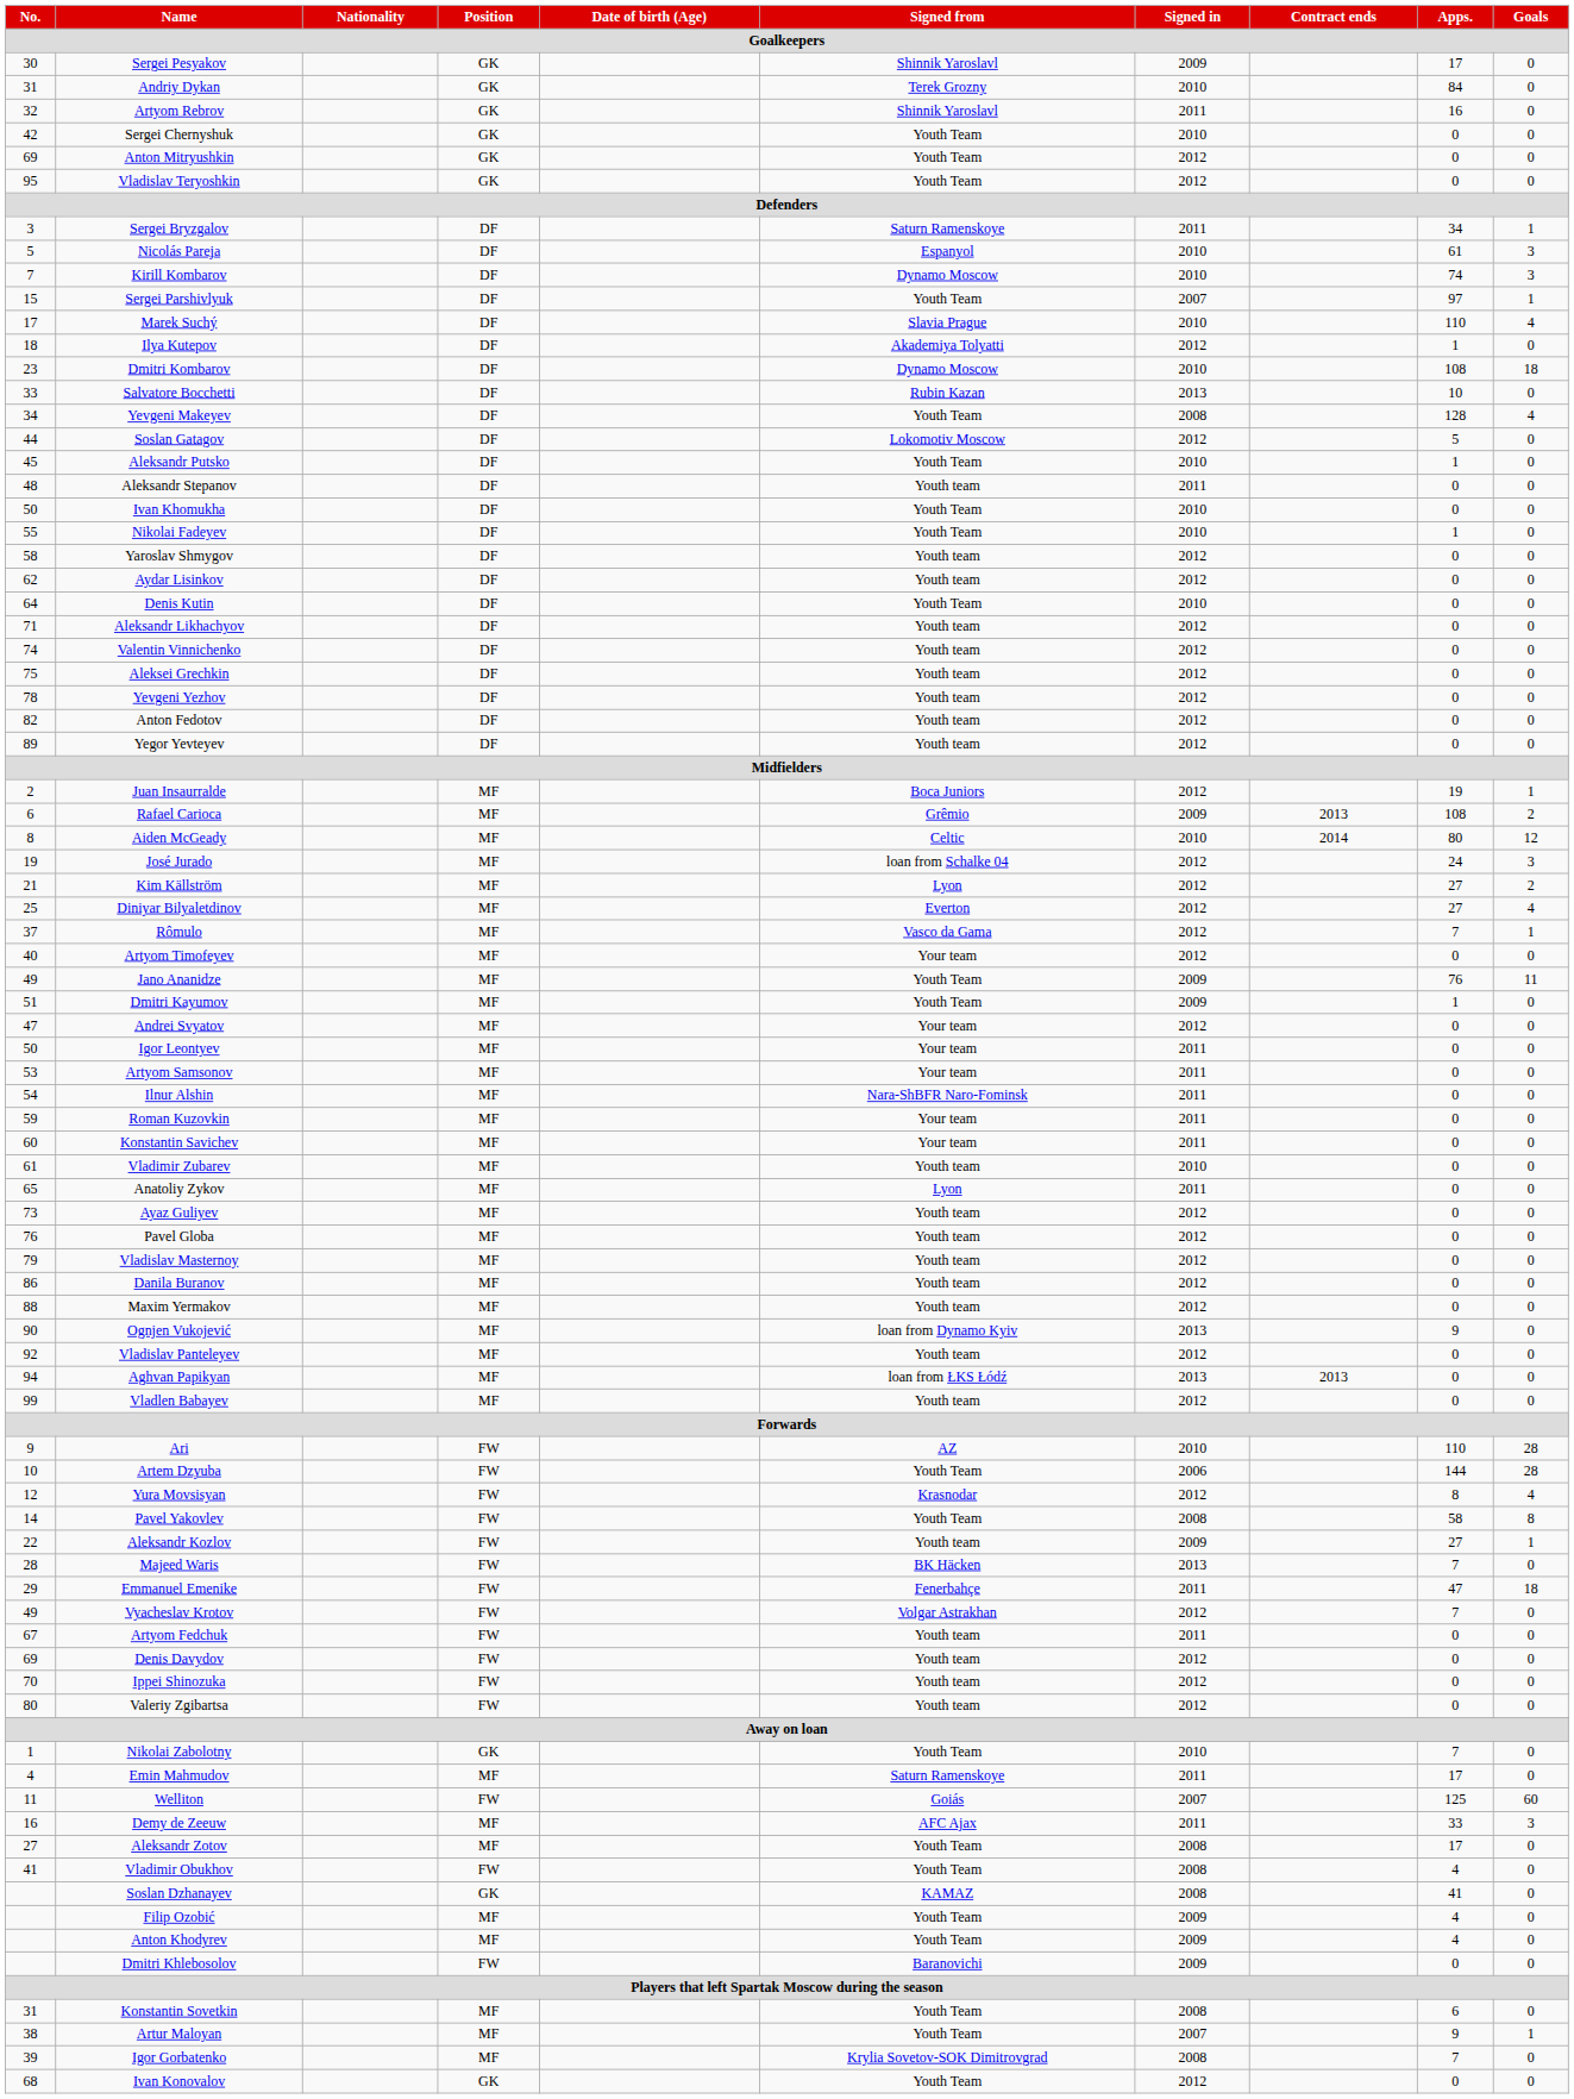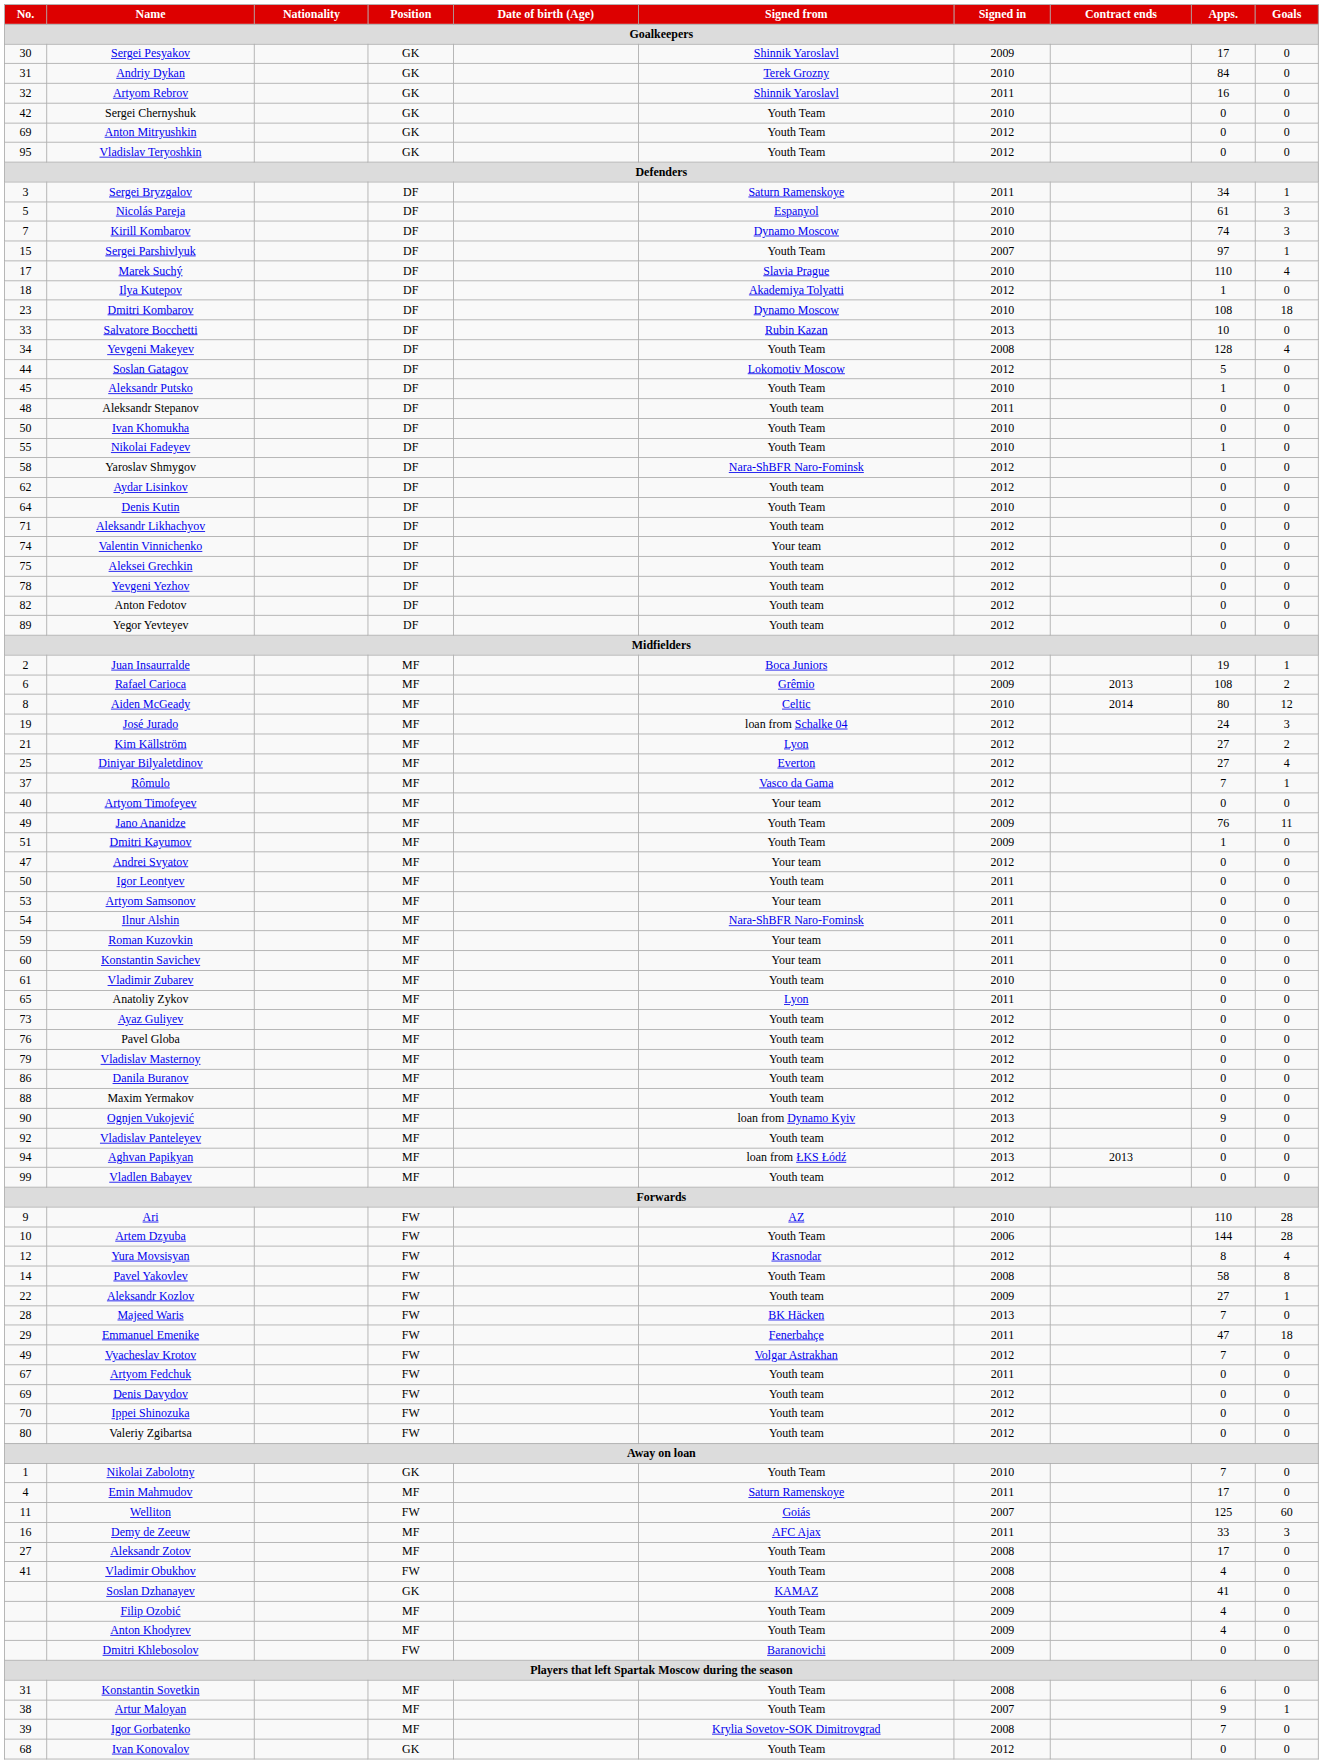Yaroslav Shmygov | Signed from: Youth team -> Nara-ShBFR Naro-Fominsk
Valentin Vinnichenko | Signed from: Youth team -> Your team
Igor Leontyev | Signed from: Your team -> Youth team
